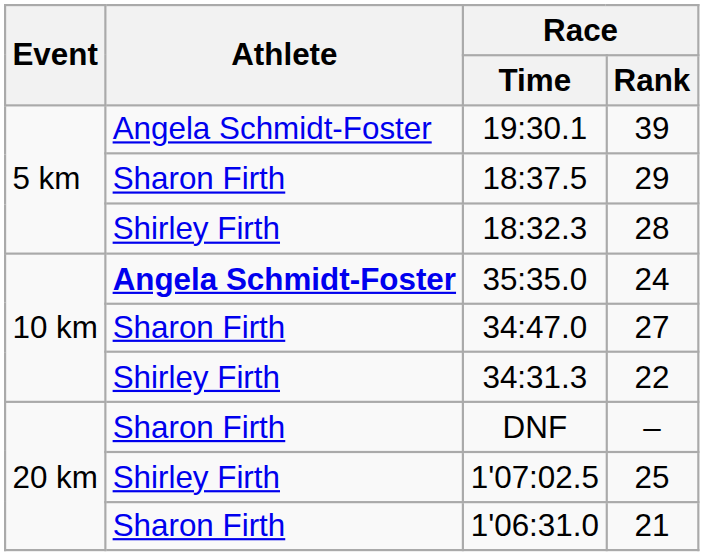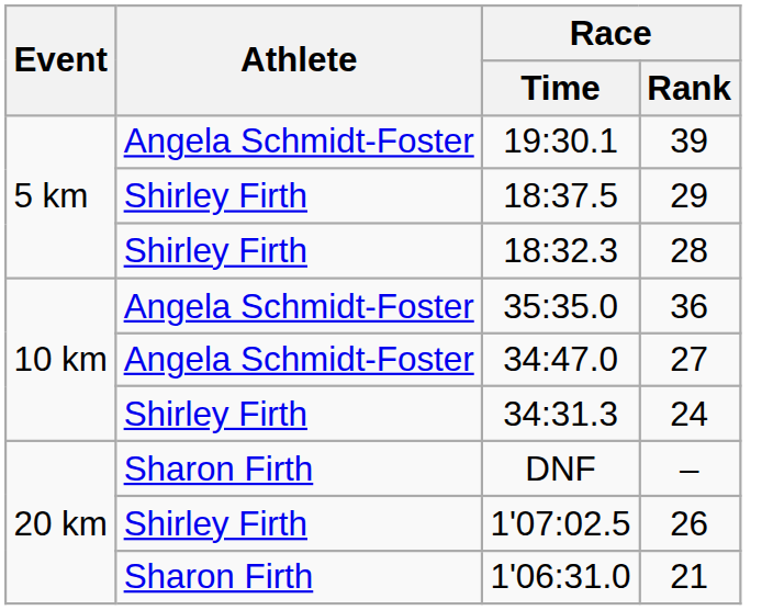18:37.5 | Athlete: Sharon Firth -> Shirley Firth
35:35.0 | Athlete: bold -> normal
35:35.0 | Race / Rank: 24 -> 36
34:47.0 | Athlete: Sharon Firth -> Angela Schmidt-Foster
34:31.3 | Race / Rank: 22 -> 24
1'07:02.5 | Race / Rank: 25 -> 26
